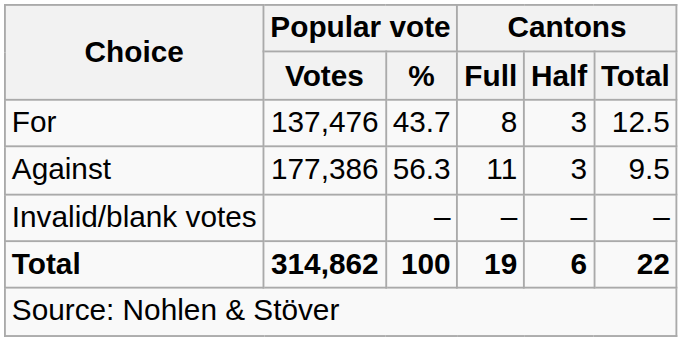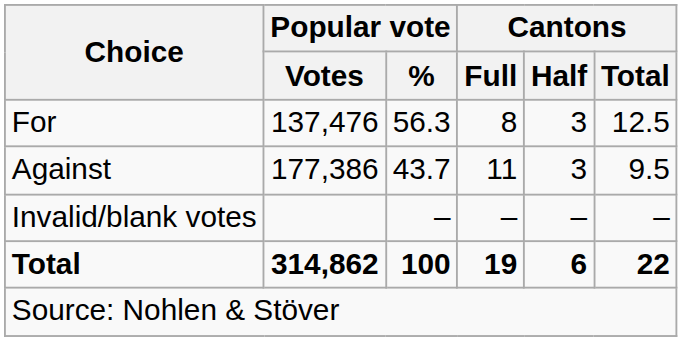For | Popular vote / %: 43.7 -> 56.3
Against | Popular vote / %: 56.3 -> 43.7
